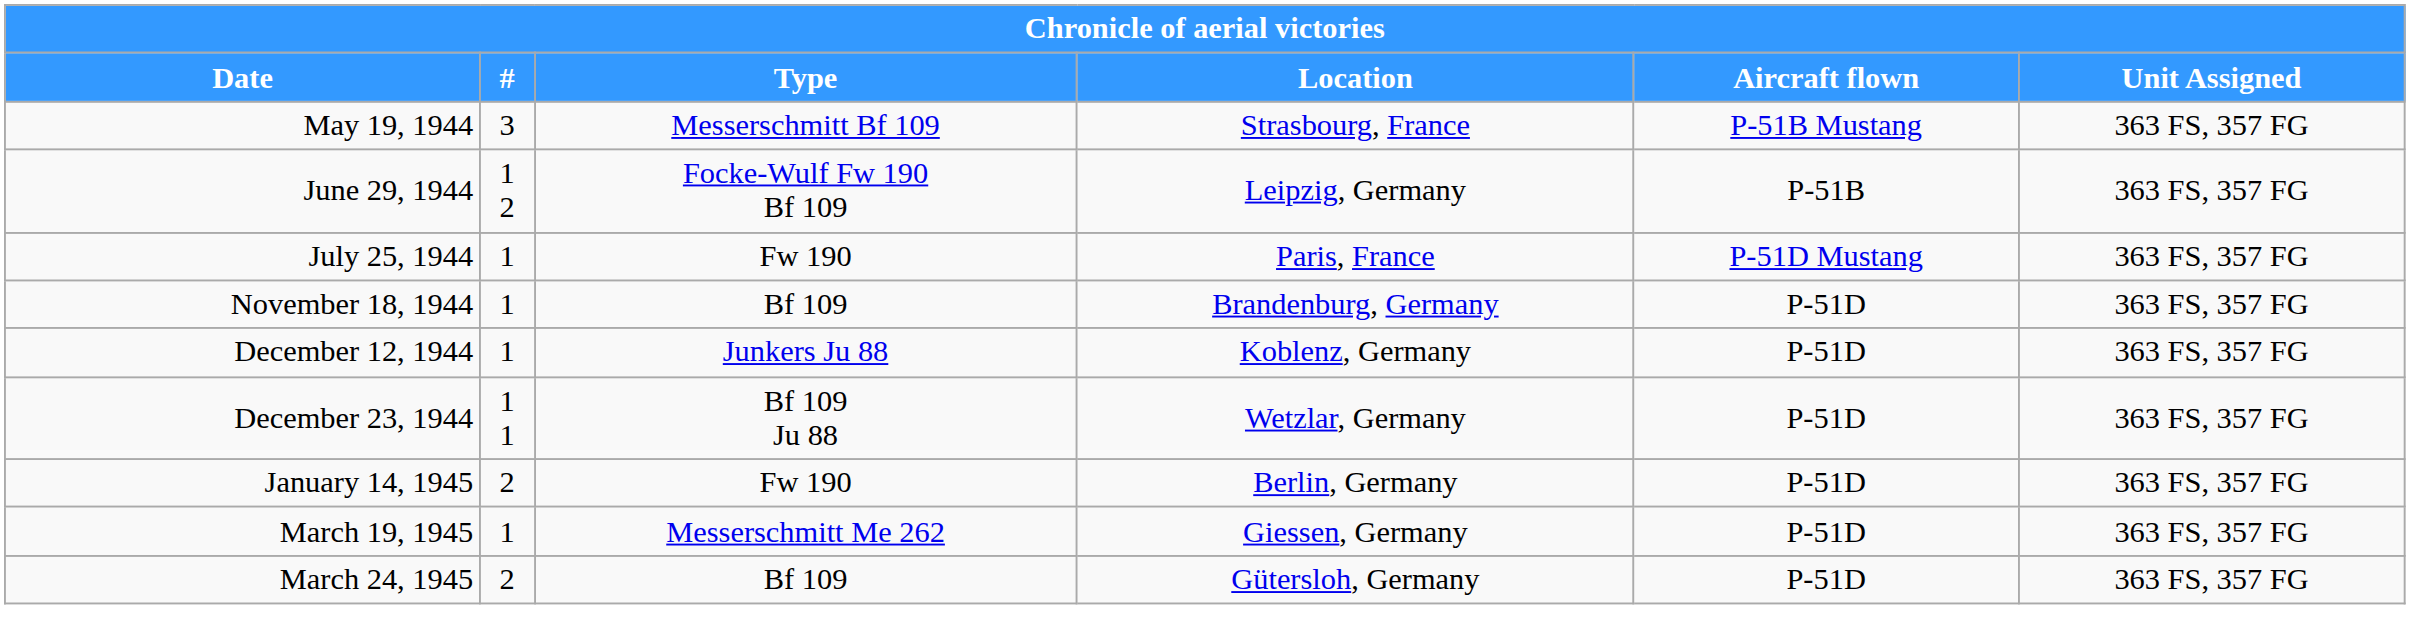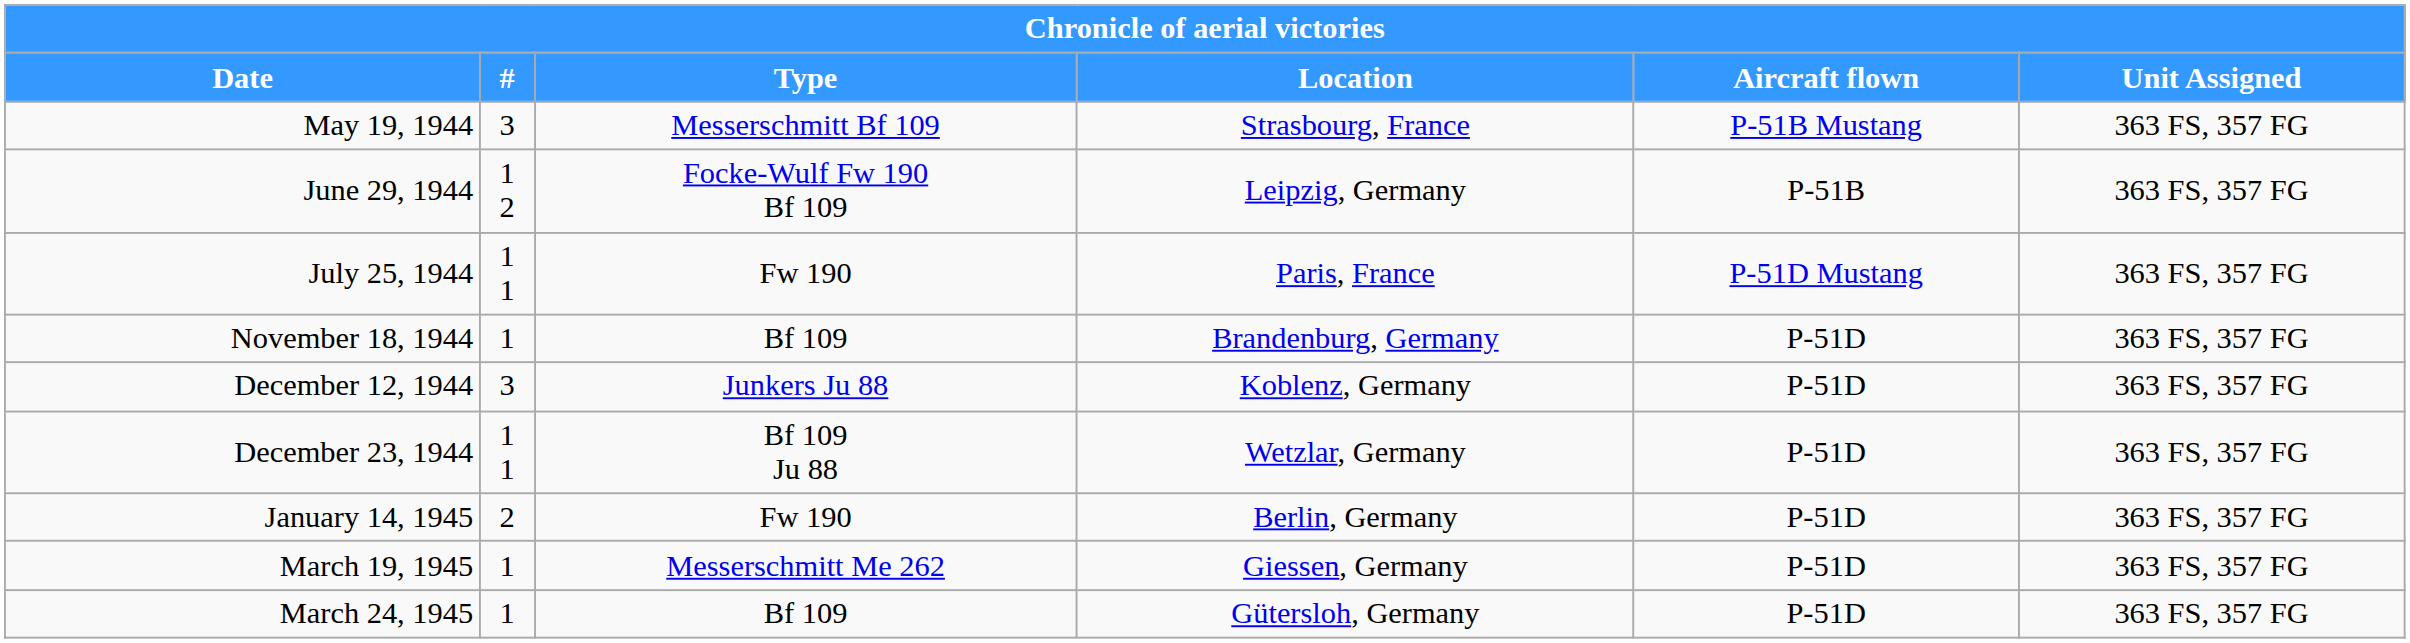July 25, 1944 | #: 1 -> 1 1
December 12, 1944 | #: 1 -> 3
March 24, 1945 | #: 2 -> 1
